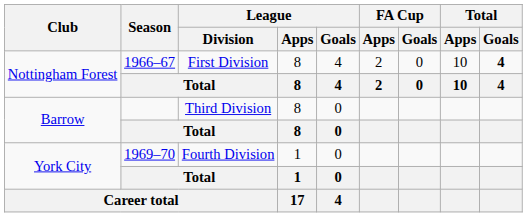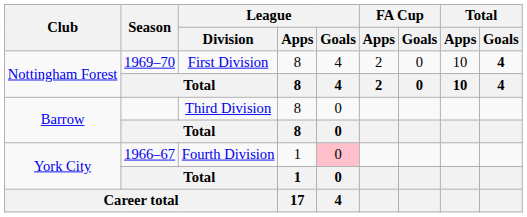Nottingham Forest / First Division | Season: 1966–67 -> 1969–70
York City / Fourth Division | Season: 1969–70 -> 1966–67
York City / Fourth Division | League / Goals: no background -> pink background
